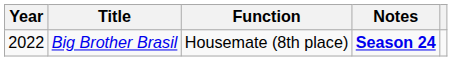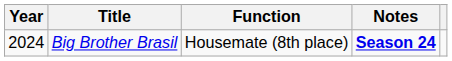Big Brother Brasil | Year: 2022 -> 2024
